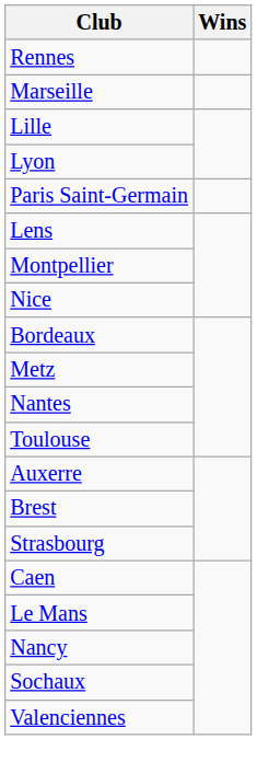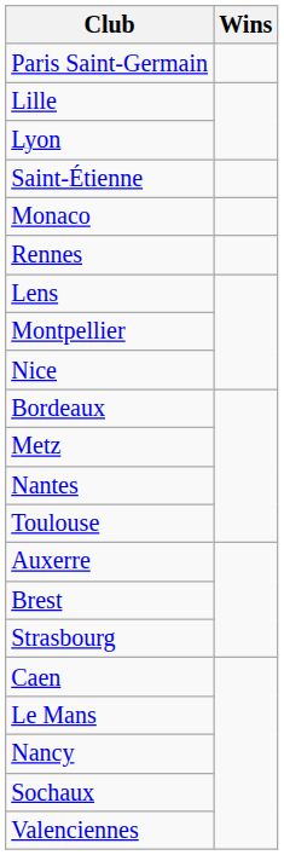rows swapped: Paris Saint-Germain <-> Rennes
- row: Marseille
+ row: Saint-Étienne
+ row: Monaco
